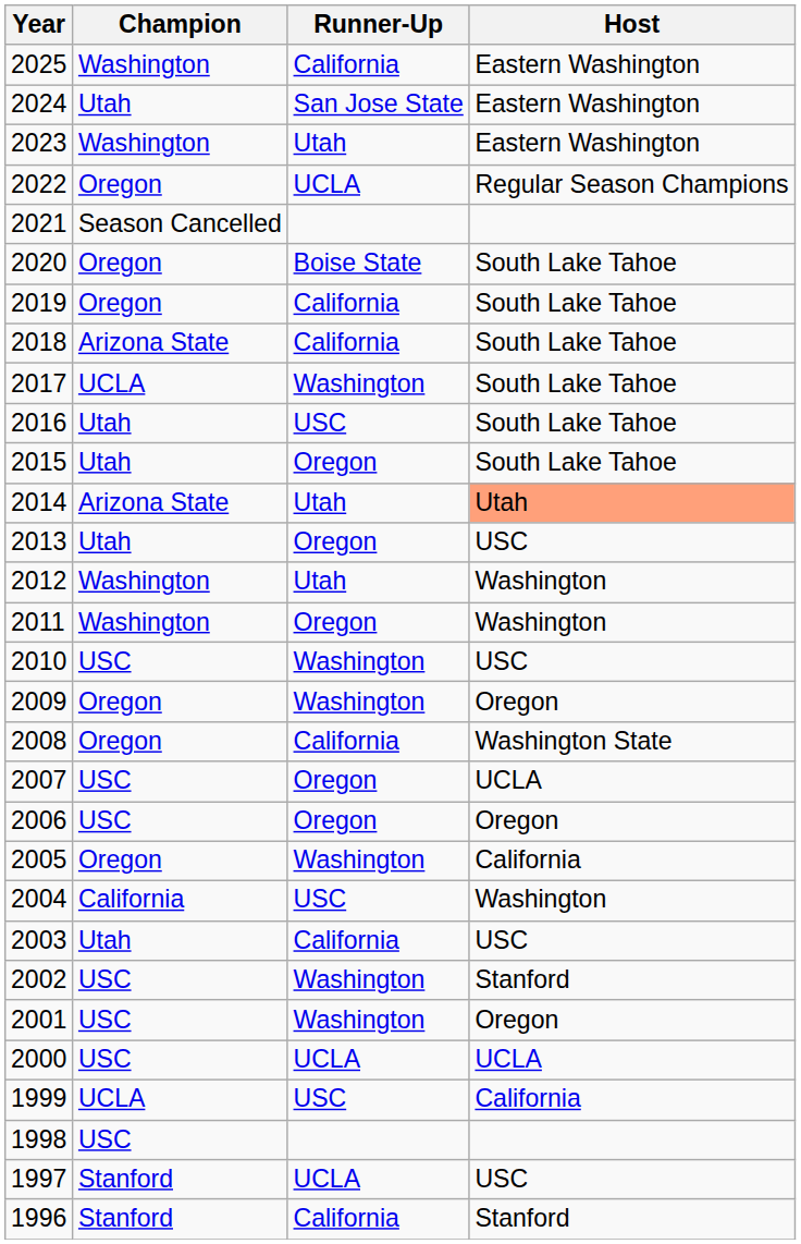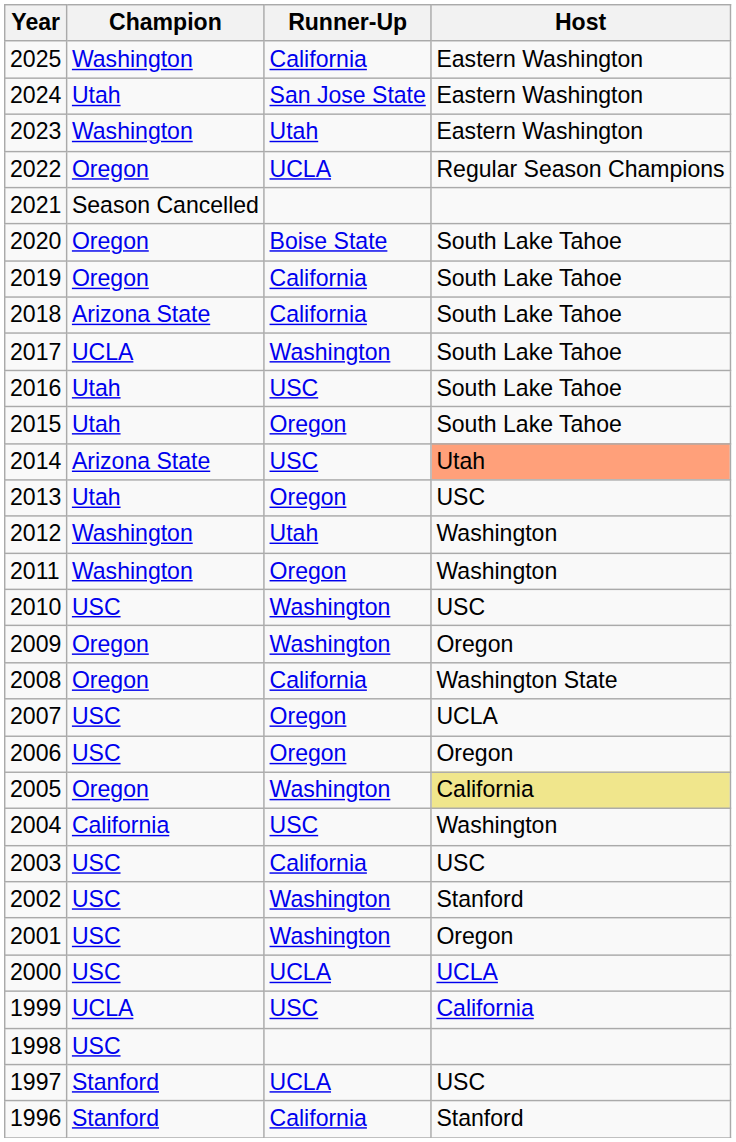2014 | Runner-Up: Utah -> USC
2005 | Host: no background -> khaki background
2003 | Champion: Utah -> USC
